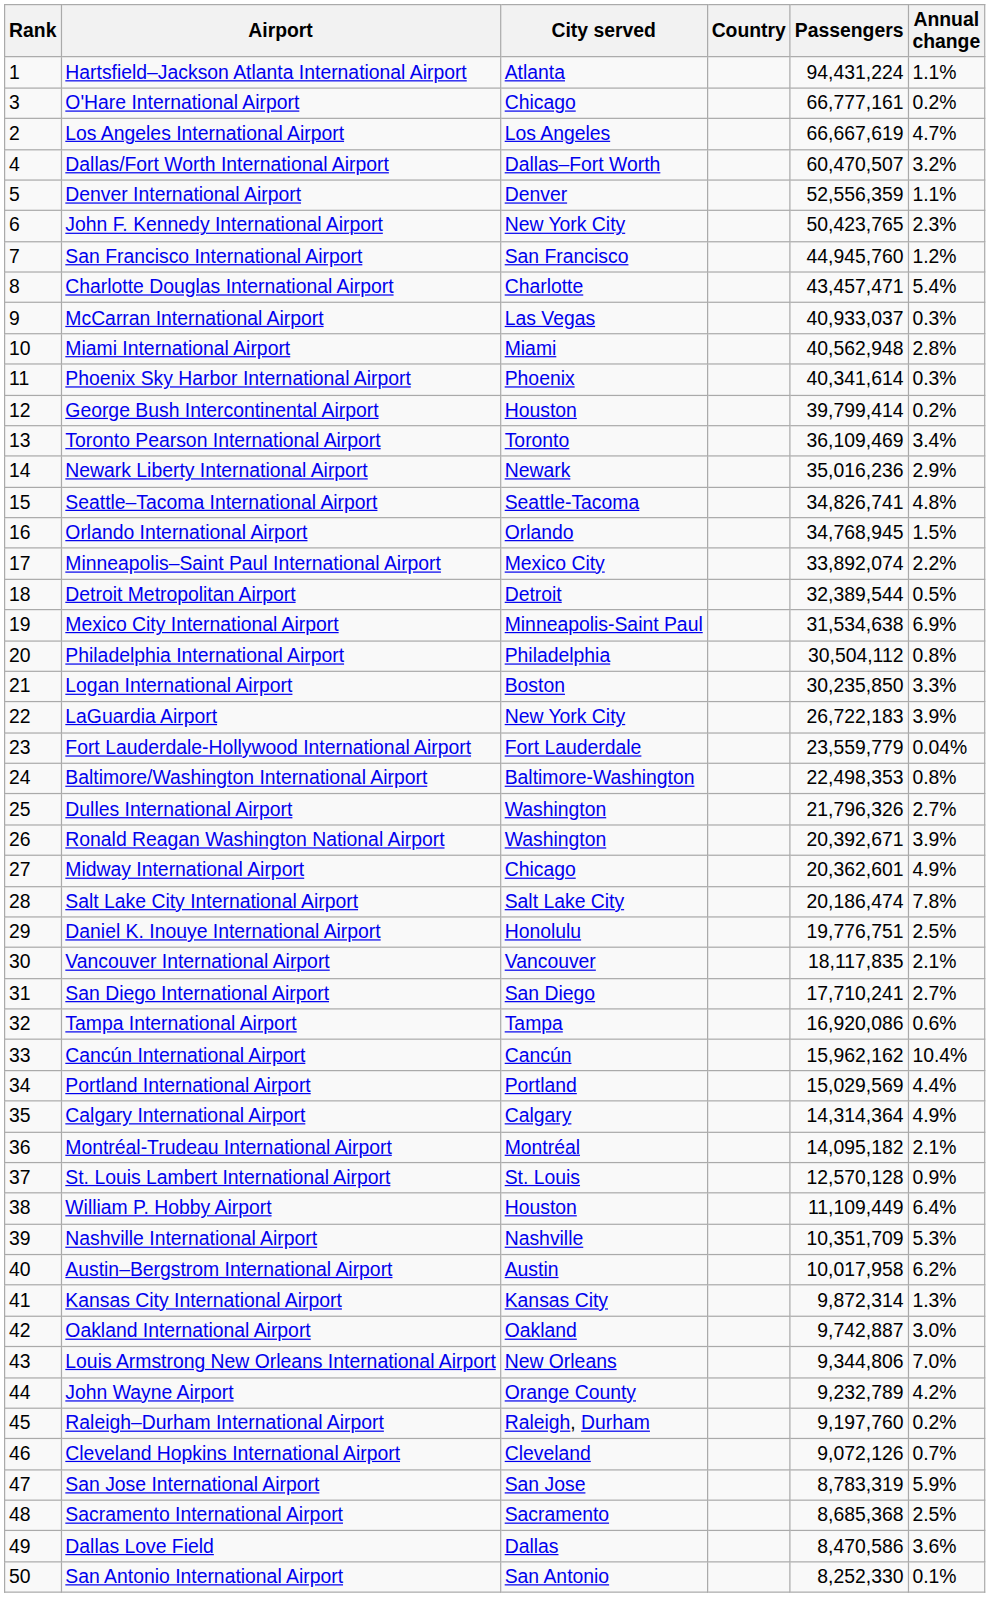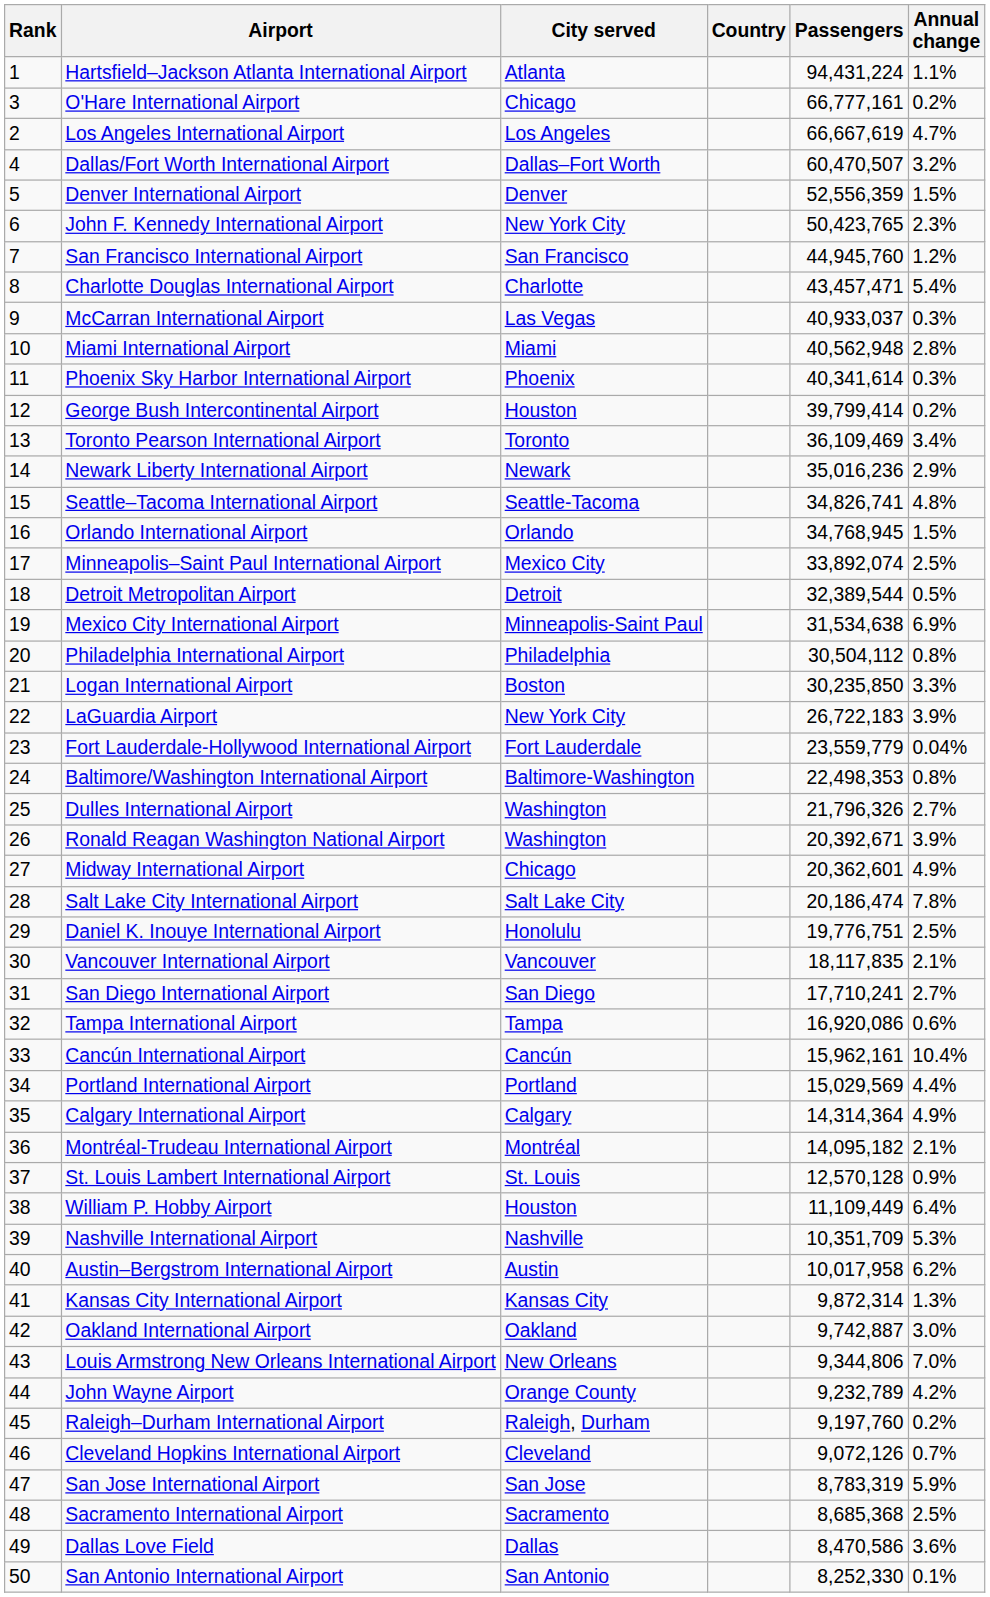Denver International Airport | Annual change: 1.1% -> 1.5%
Minneapolis–Saint Paul International Airport | Annual change: 2.2% -> 2.5%
Cancún International Airport | Passengers: 15,962,162 -> 15,962,161
